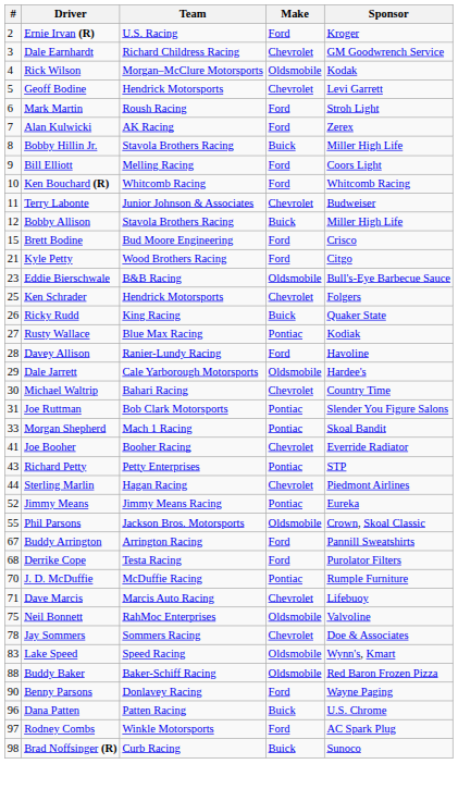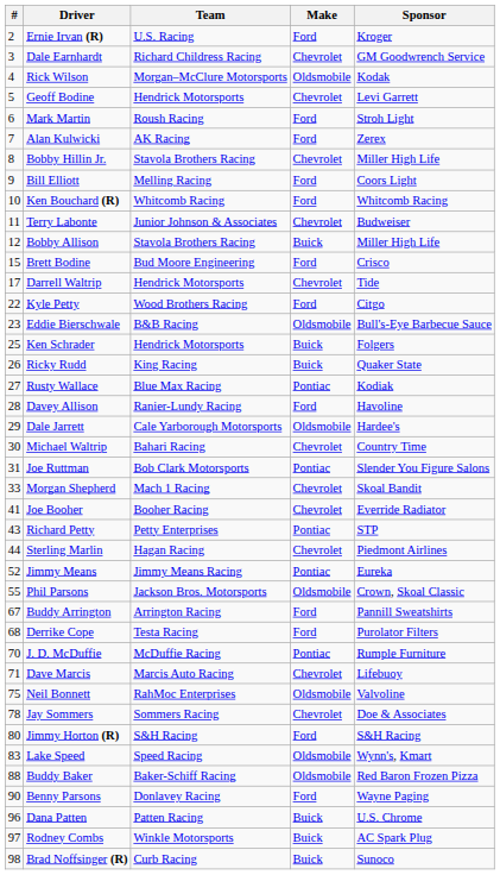Bobby Hillin Jr. | Make: Buick -> Chevrolet
+ row: 17 | Darrell Waltrip | Hendrick Motorsports | Chevrolet | Tide
Kyle Petty | #: 21 -> 22
Ken Schrader | Make: Chevrolet -> Buick
Morgan Shepherd | Make: Pontiac -> Chevrolet
+ row: 80 | Jimmy Horton (R) | S&H Racing | Ford | S&H Racing
Rodney Combs | Make: Ford -> Buick
